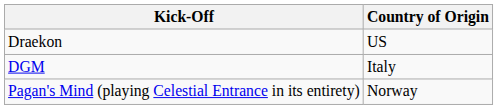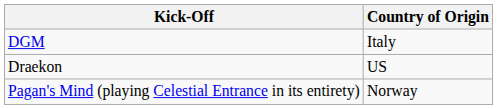rows swapped: Draekon <-> DGM
